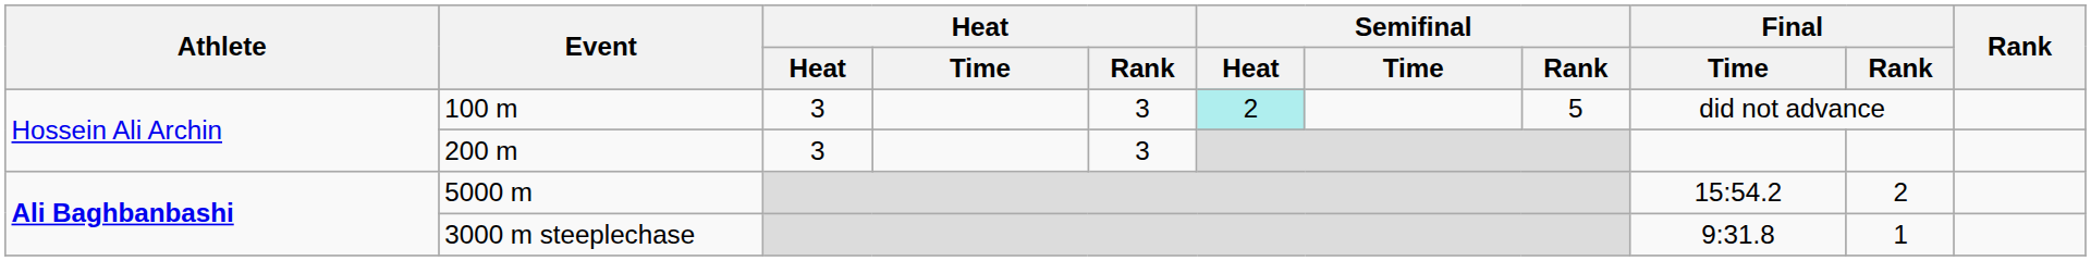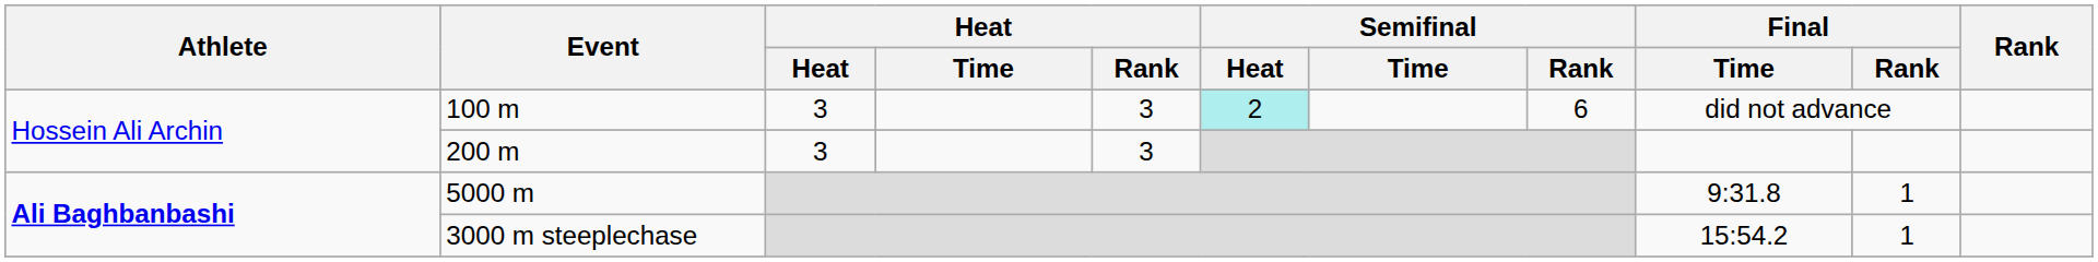100 m | Semifinal / Rank: 5 -> 6
5000 m | Final / Time: 15:54.2 -> 9:31.8
5000 m | Final / Rank: 2 -> 1
3000 m steeplechase | Final / Time: 9:31.8 -> 15:54.2
